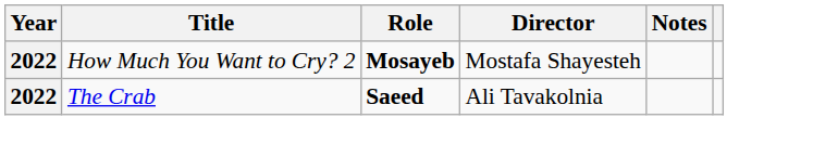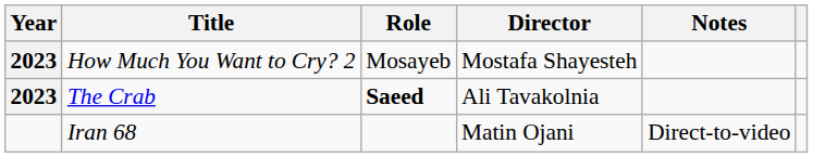How Much You Want to Cry? 2 | Year: 2022 -> 2023
How Much You Want to Cry? 2 | Role: bold -> normal
The Crab | Year: 2022 -> 2023
+ row: Iran 68 | Matin Ojani | Direct-to-video
